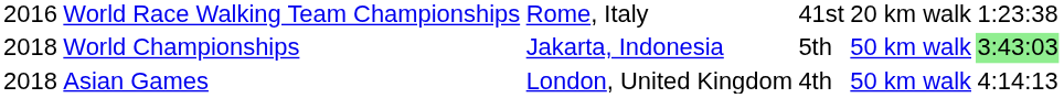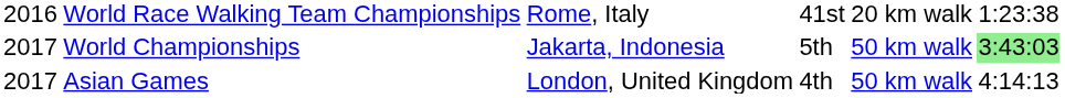World Championships | column 1: 2018 -> 2017
Asian Games | column 1: 2018 -> 2017
